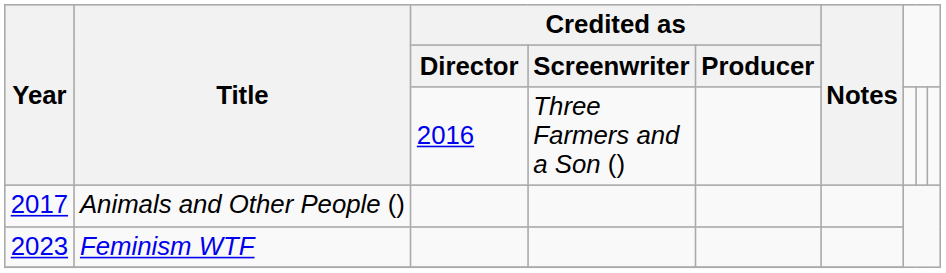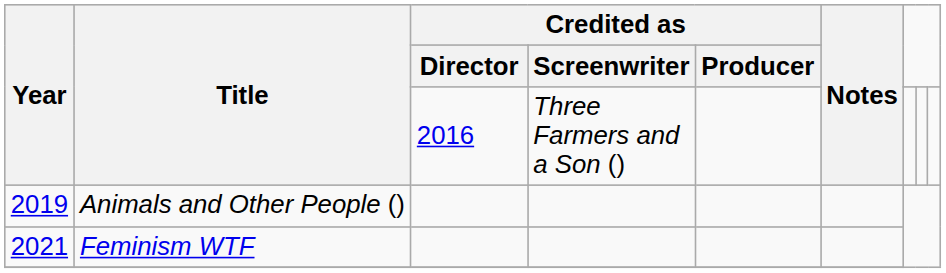Animals and Other People () | Year: 2017 -> 2019
Feminism WTF | Year: 2023 -> 2021
